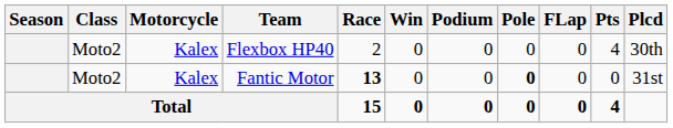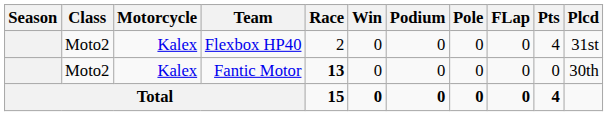Flexbox HP40 | Plcd: 30th -> 31st
Fantic Motor | Pole: bold -> normal
Fantic Motor | Plcd: 31st -> 30th
